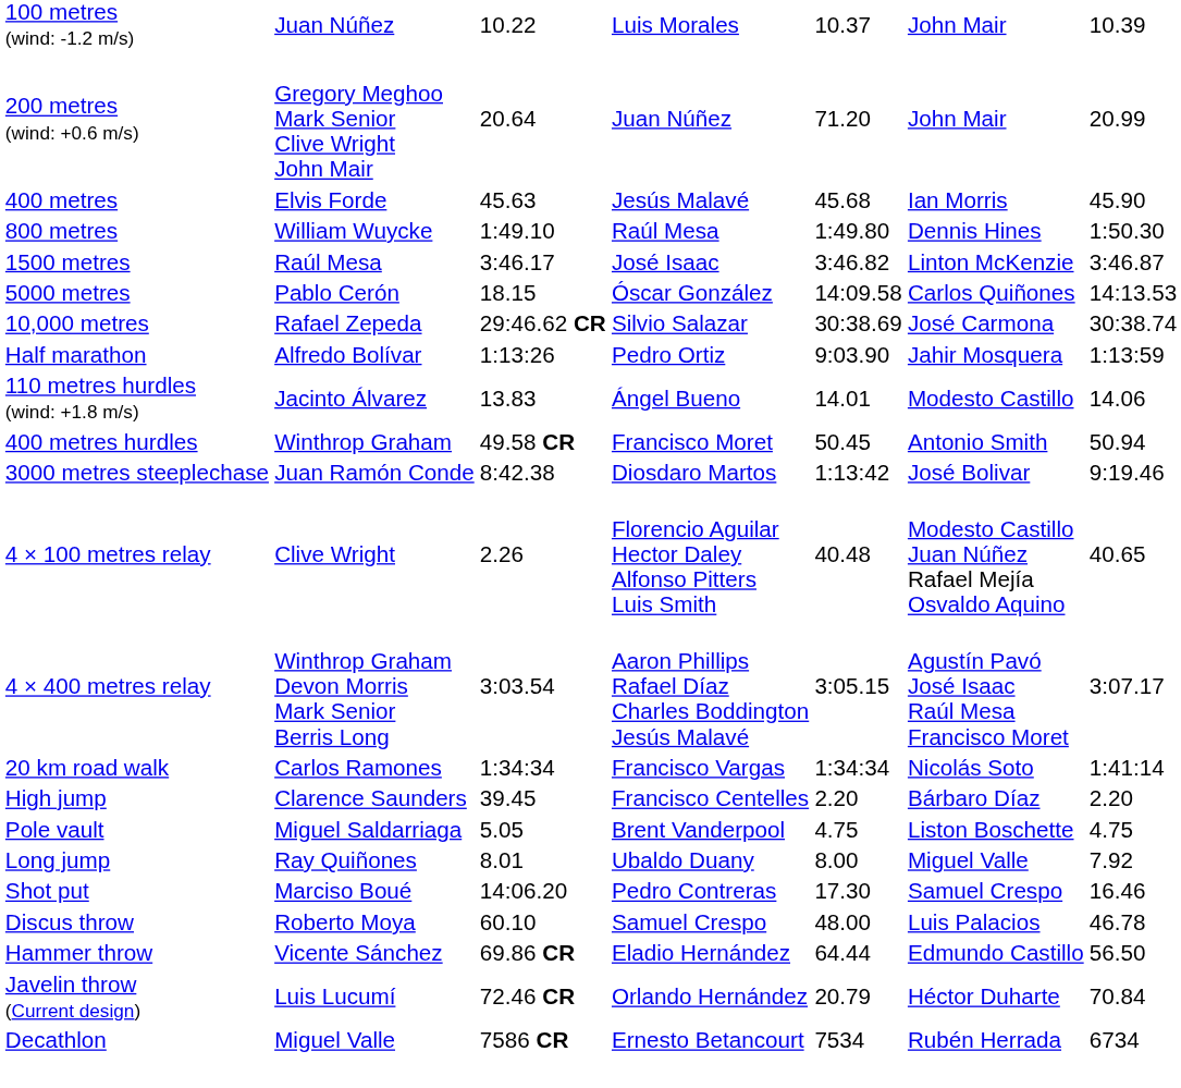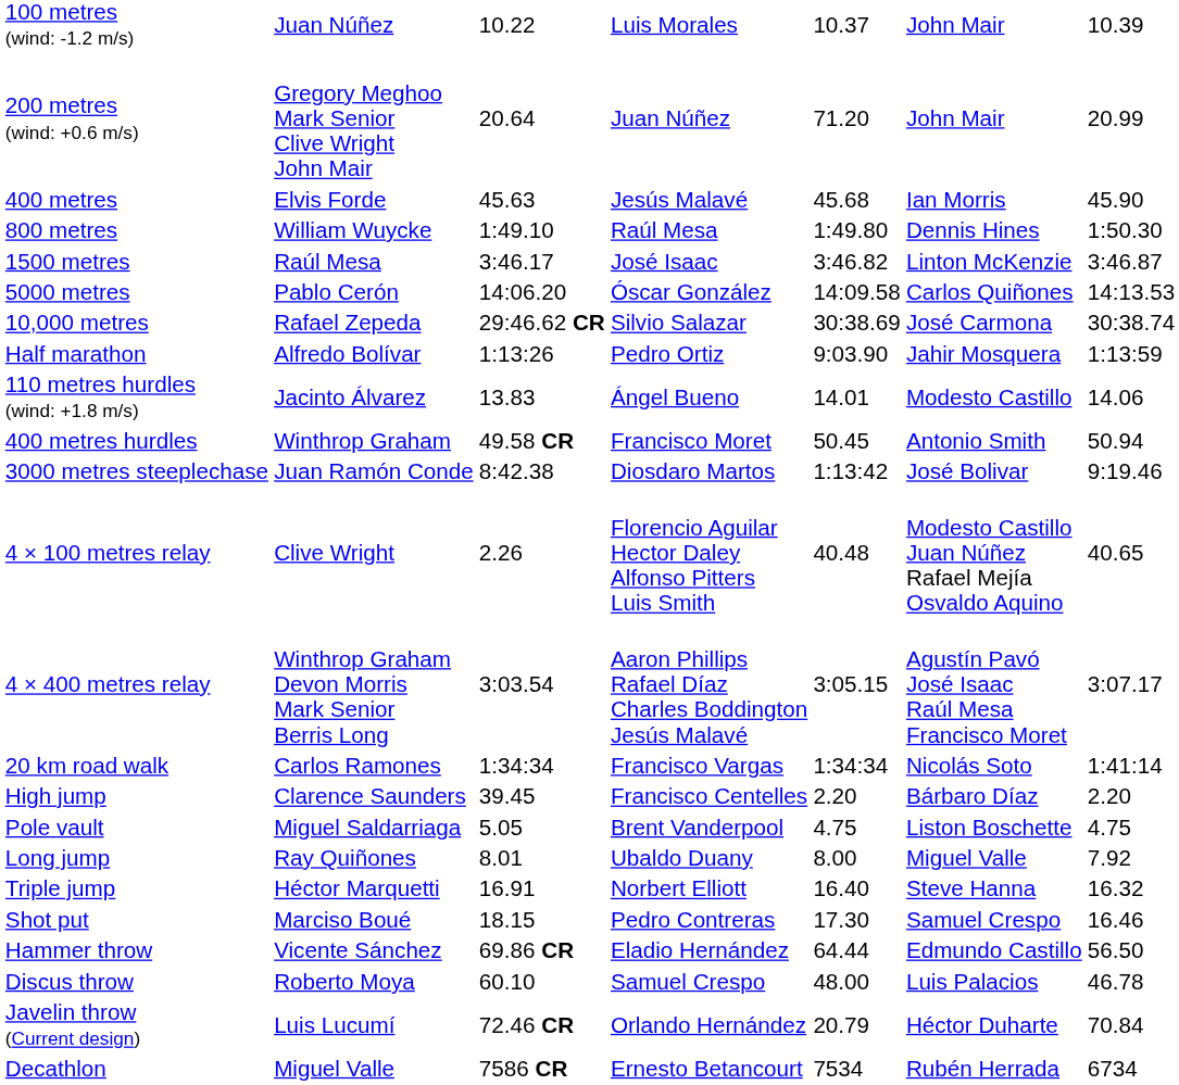5000 metres | column 3: 18.15 -> 14:06.20
+ row: Triple jump | Héctor Marquetti | 16.91 | Norbert Elliott | 16.40 | Steve Hanna | 16.32
Shot put | column 3: 14:06.20 -> 18.15
rows swapped: Discus throw <-> Hammer throw
